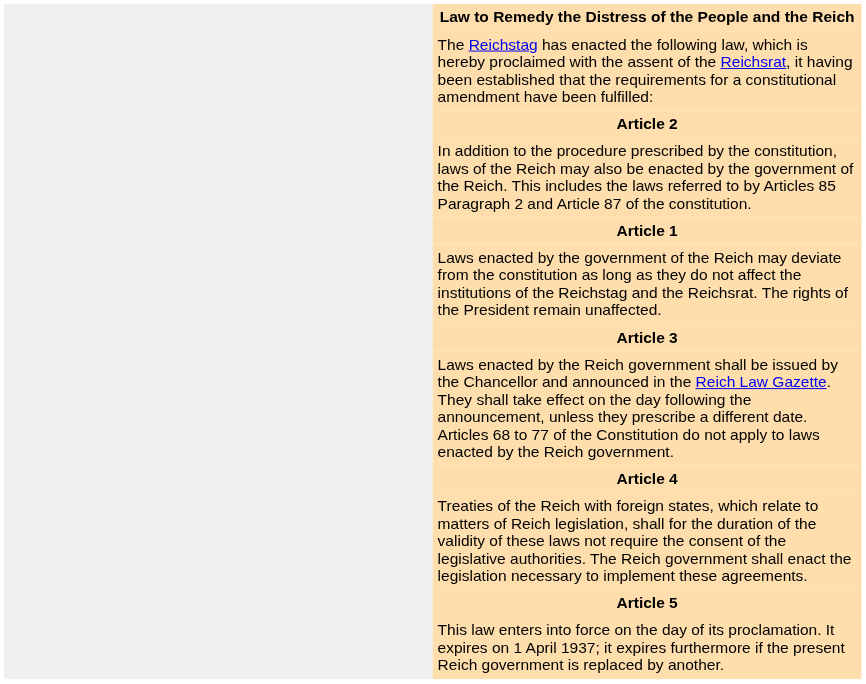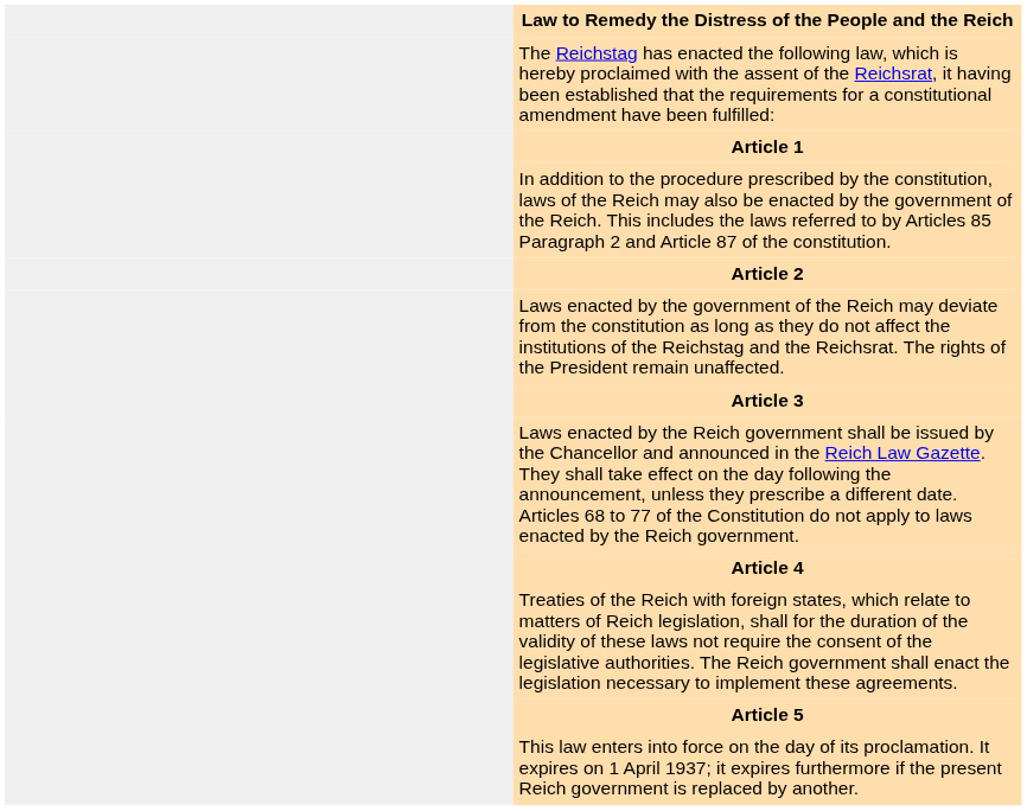rows swapped: Article 1 <-> Article 2
